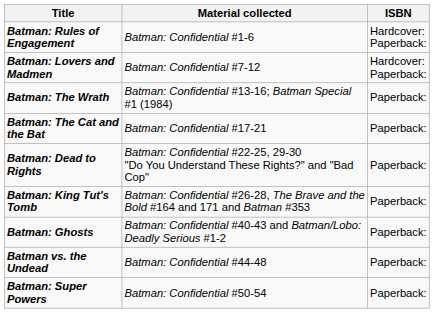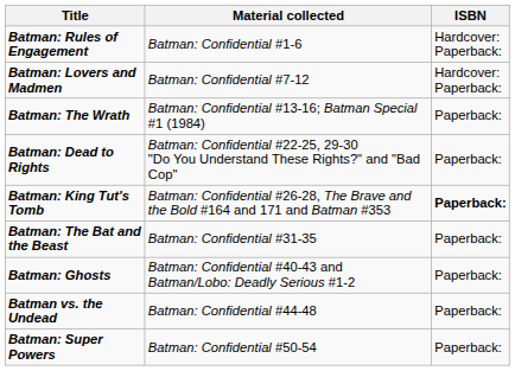- row: Batman: The Cat and the Bat | Batman: Confidential #17-21 | Paperback:
Batman: King Tut's Tomb | ISBN: normal -> bold
+ row: Batman: The Bat and the Beast | Batman: Confidential #31-35 | Paperback:
